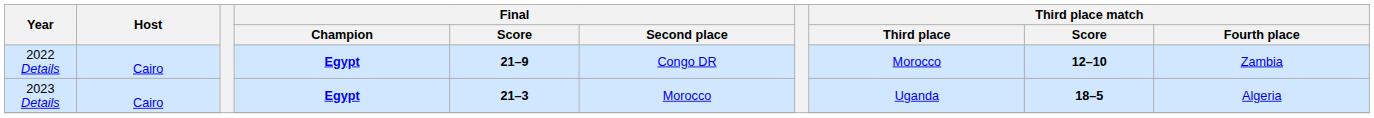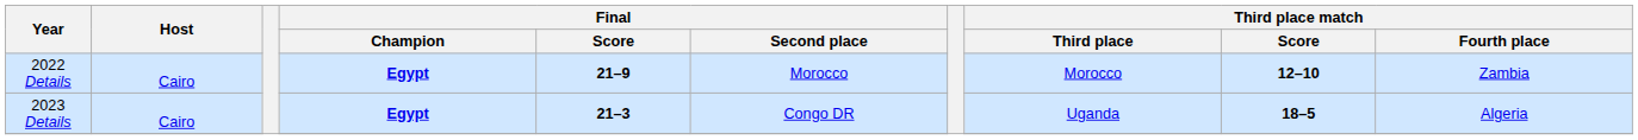2022 Details | Final / Second place: Congo DR -> Morocco
2023 Details | Final / Second place: Morocco -> Congo DR
